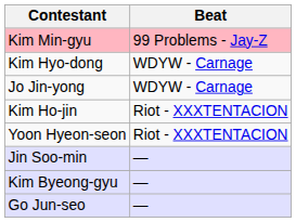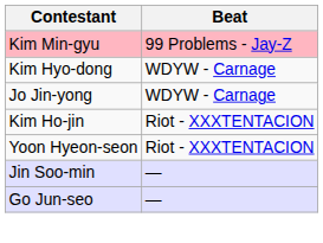- row: Kim Byeong-gyu | —
